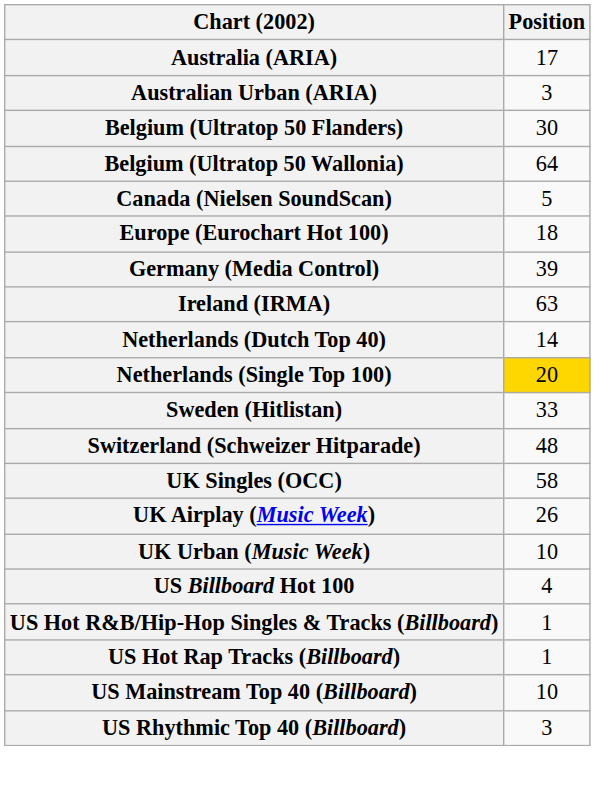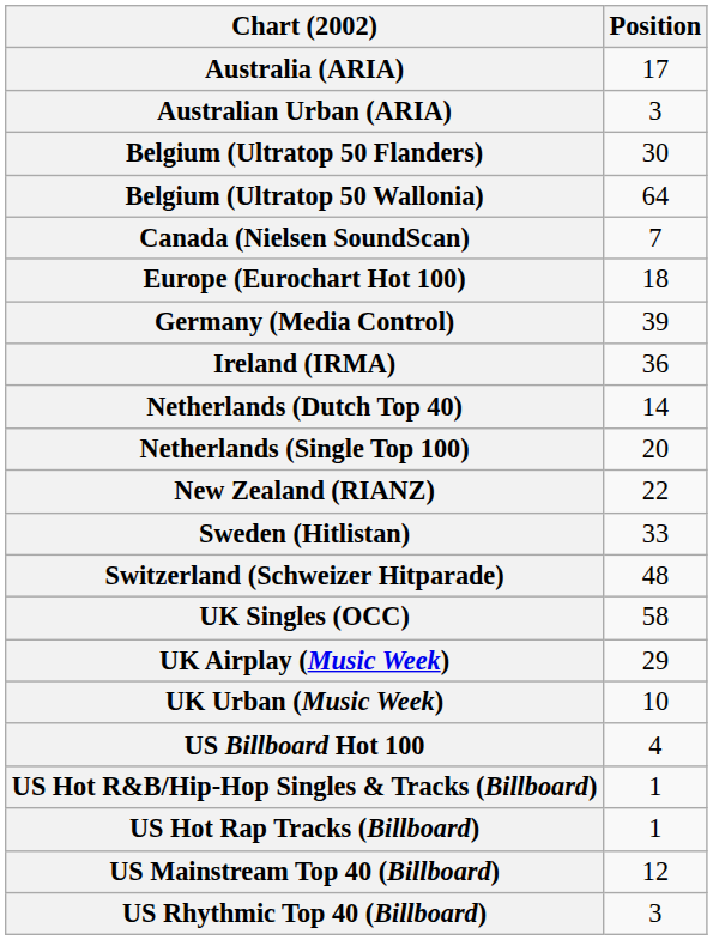Canada (Nielsen SoundScan) | Position: 5 -> 7
Ireland (IRMA) | Position: 63 -> 36
Netherlands (Single Top 100) | Position: gold background -> no background
+ row: New Zealand (RIANZ) | 22
UK Airplay (Music Week) | Position: 26 -> 29
US Mainstream Top 40 (Billboard) | Position: 10 -> 12
